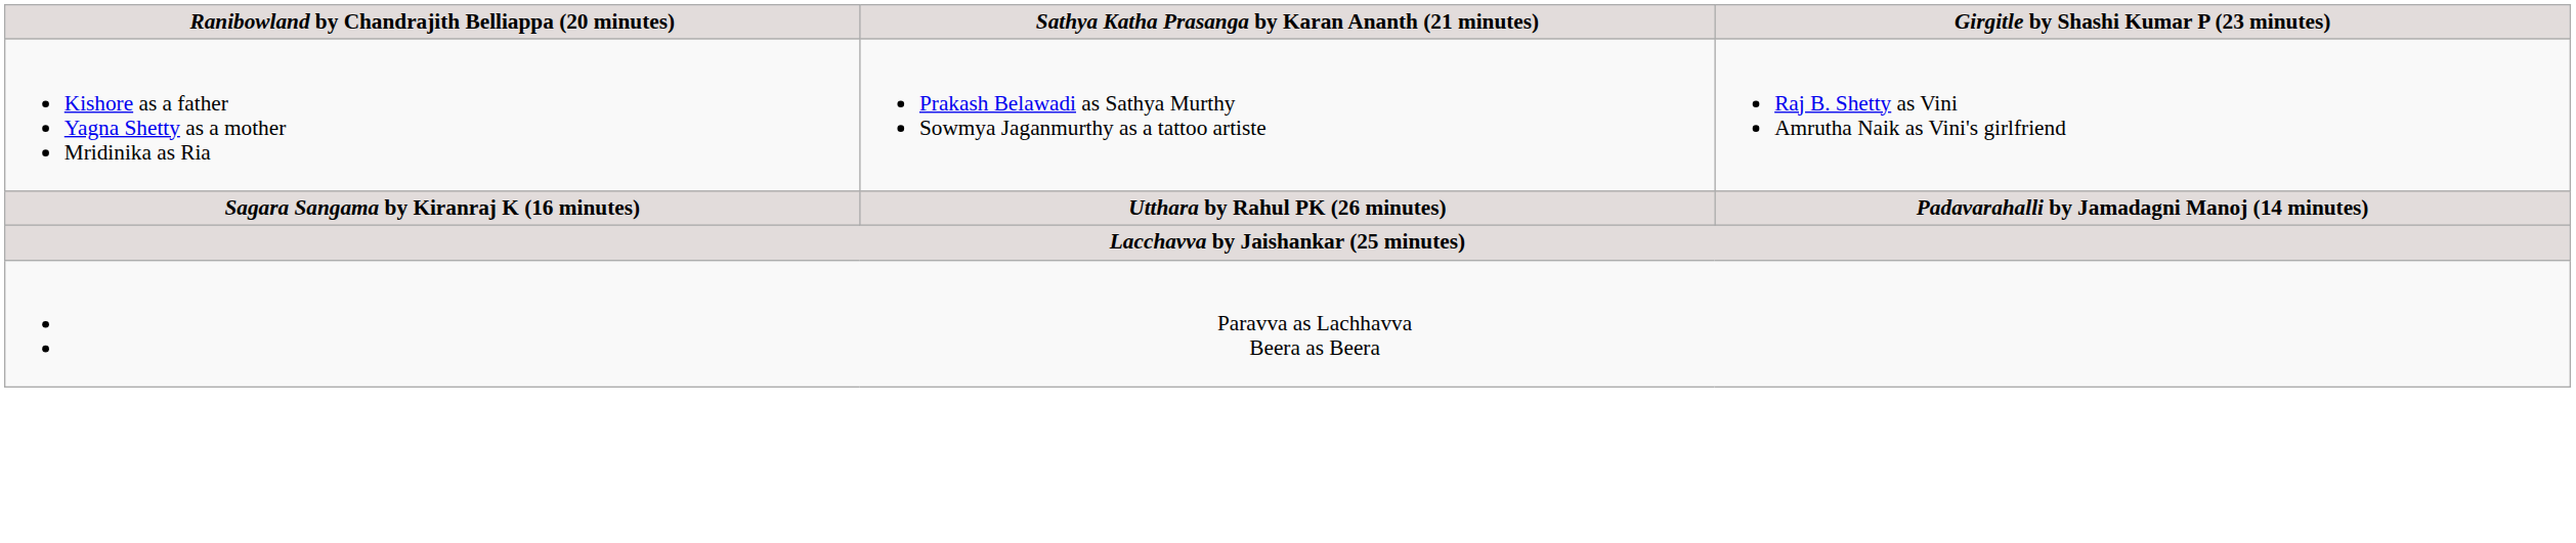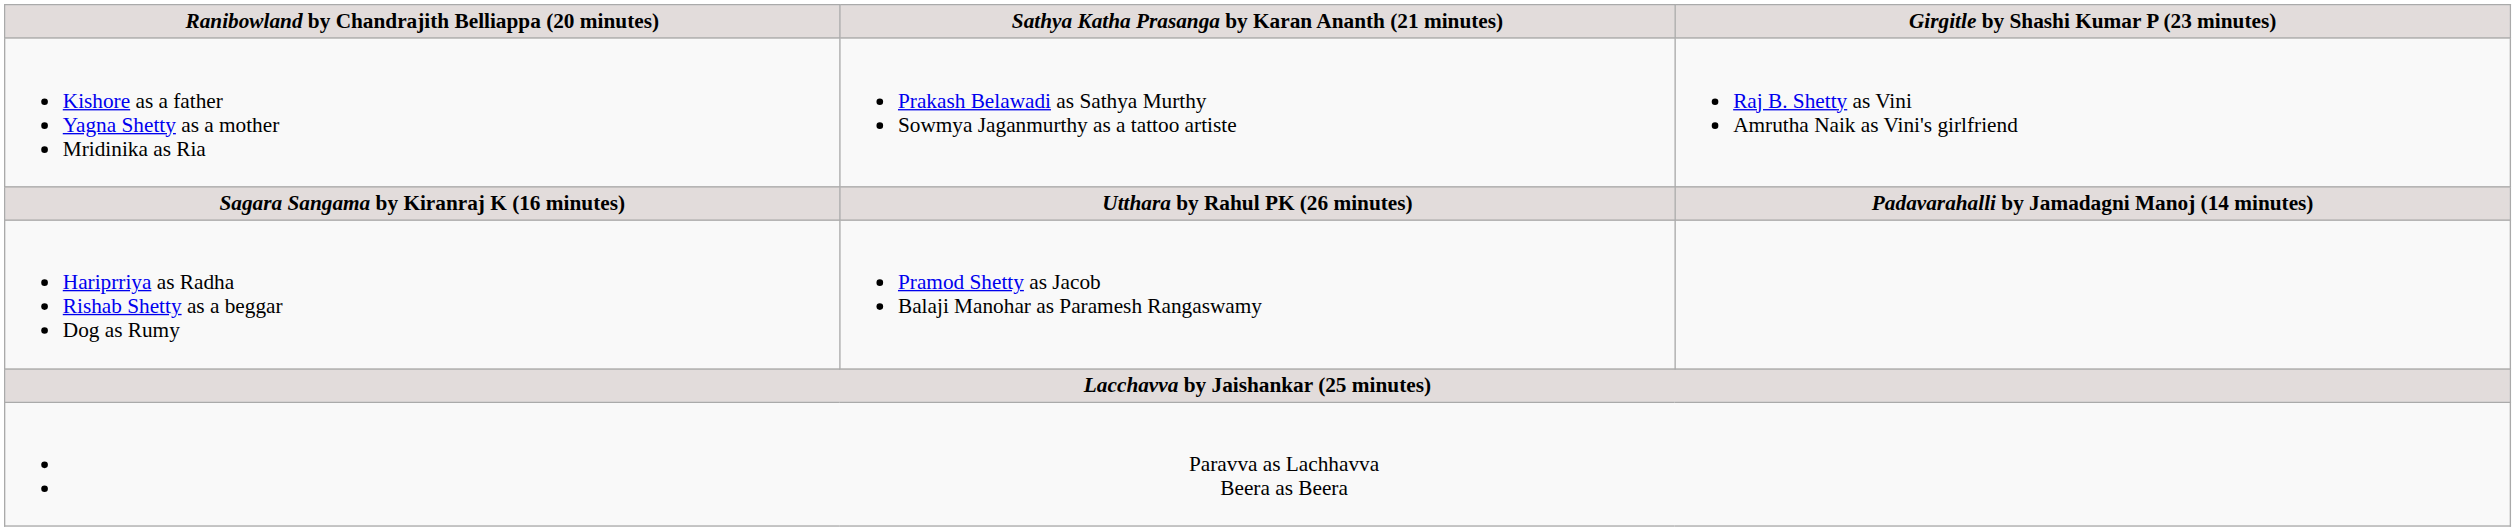+ row: Hariprriya as Radha Rishab Shetty as a beggar Dog as Rumy | Pramod Shetty as Jacob Balaji Manohar as Paramesh Rangaswamy
